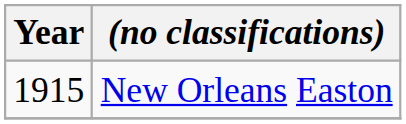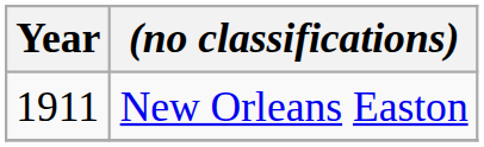New Orleans Easton | Year: 1915 -> 1911
